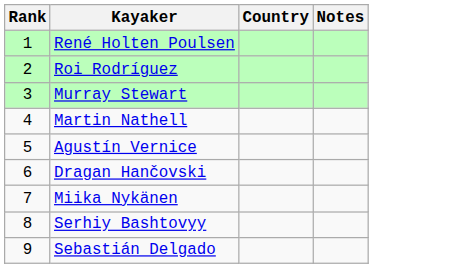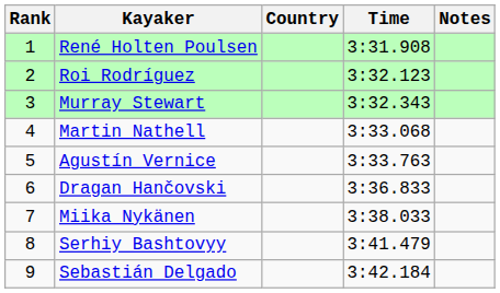+ column: Time | 3:31.908 | 3:32.123 | 3:32.343 | 3:33.068 | 3:33.763 | 3:36.833 | 3:38.033 | 3:41.479 | 3:42.184
